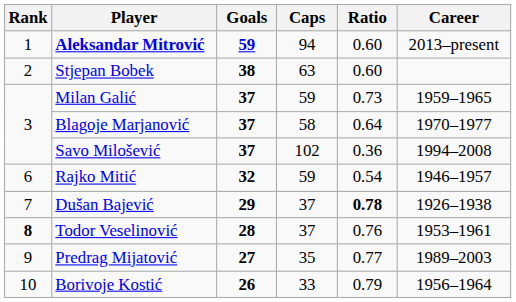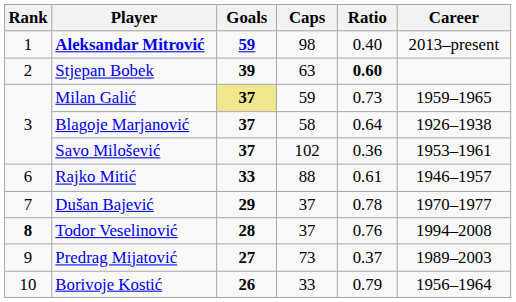Aleksandar Mitrović | Caps: 94 -> 98
Aleksandar Mitrović | Ratio: 0.60 -> 0.40
Stjepan Bobek | Goals: 38 -> 39
Stjepan Bobek | Ratio: normal -> bold
Milan Galić | Goals: no background -> khaki background
Blagoje Marjanović | Career: 1970–1977 -> 1926–1938
Savo Milošević | Career: 1994–2008 -> 1953–1961
Rajko Mitić | Goals: 32 -> 33
Rajko Mitić | Caps: 59 -> 88
Rajko Mitić | Ratio: 0.54 -> 0.61
Dušan Bajević | Ratio: bold -> normal
Dušan Bajević | Career: 1926–1938 -> 1970–1977
Todor Veselinović | Career: 1953–1961 -> 1994–2008
Predrag Mijatović | Caps: 35 -> 73
Predrag Mijatović | Ratio: 0.77 -> 0.37
